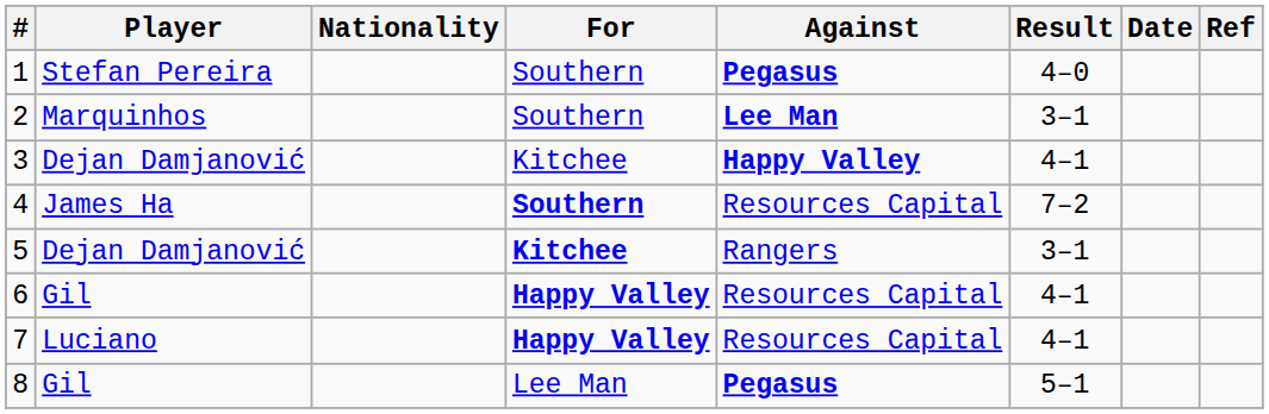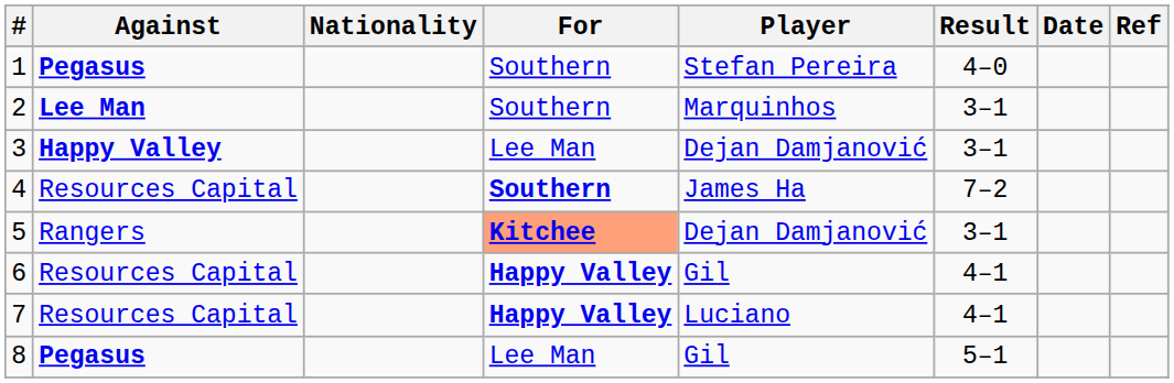columns swapped: Player <-> Against
3 | For: Kitchee -> Lee Man
3 | Result: 4–1 -> 3–1
5 | For: no background -> lightsalmon background
